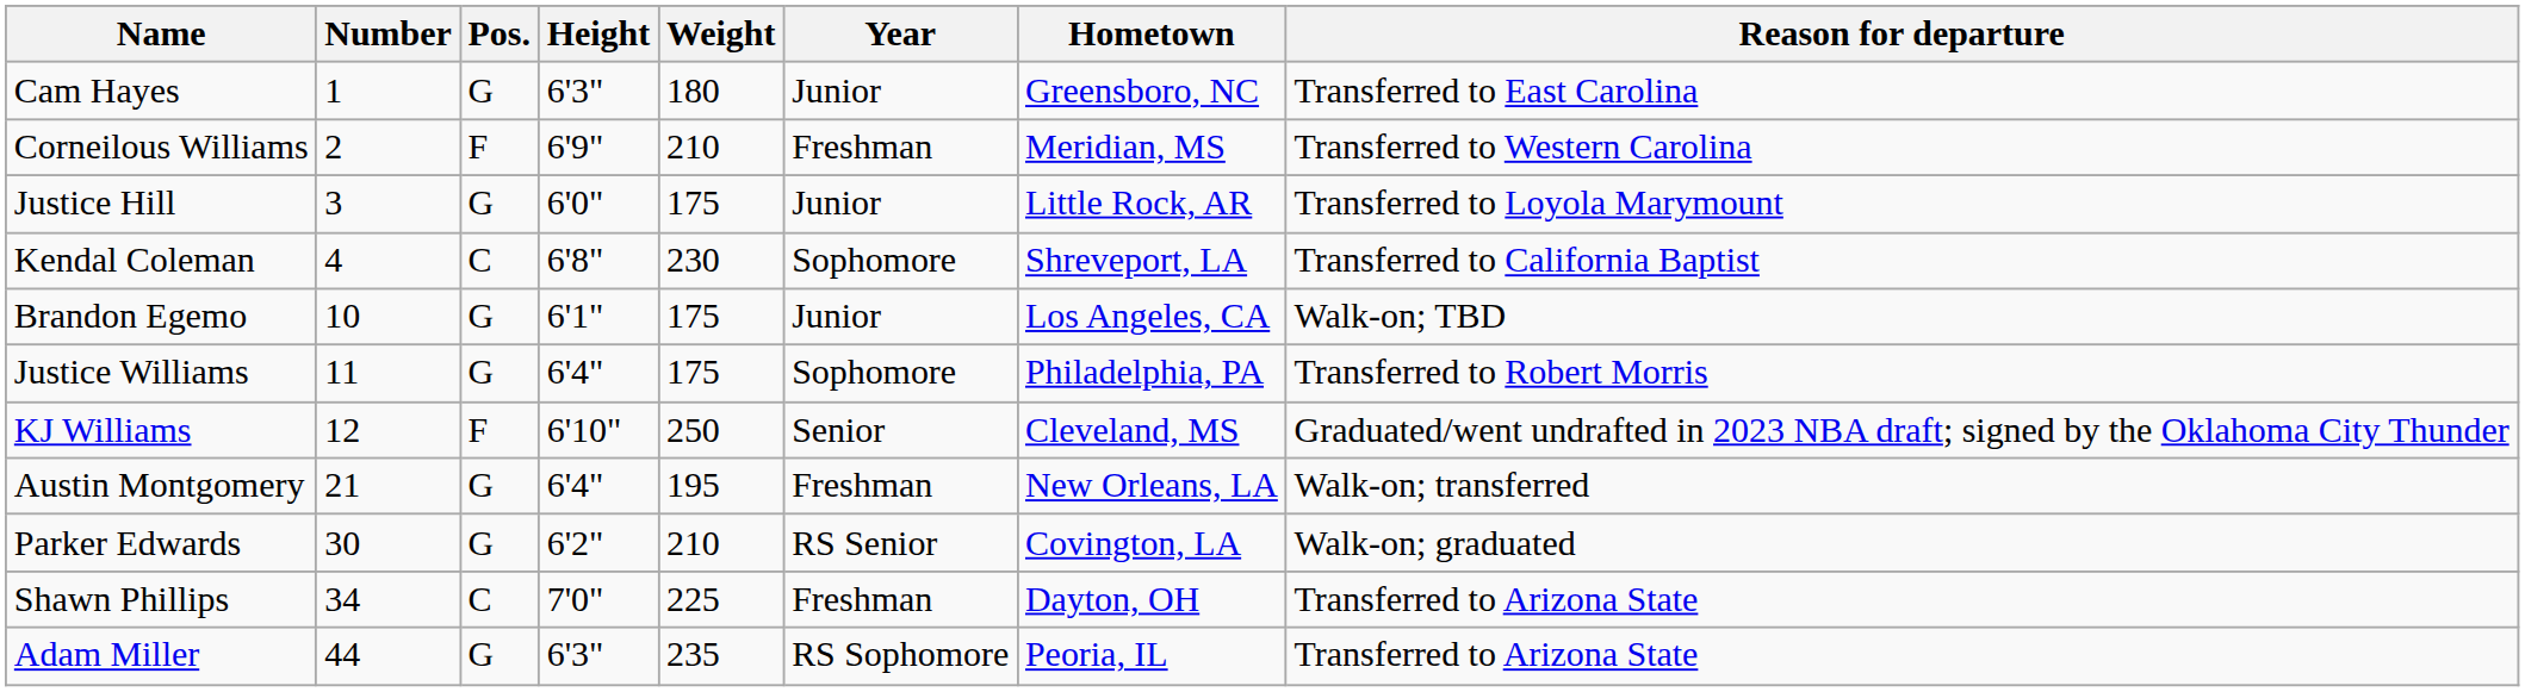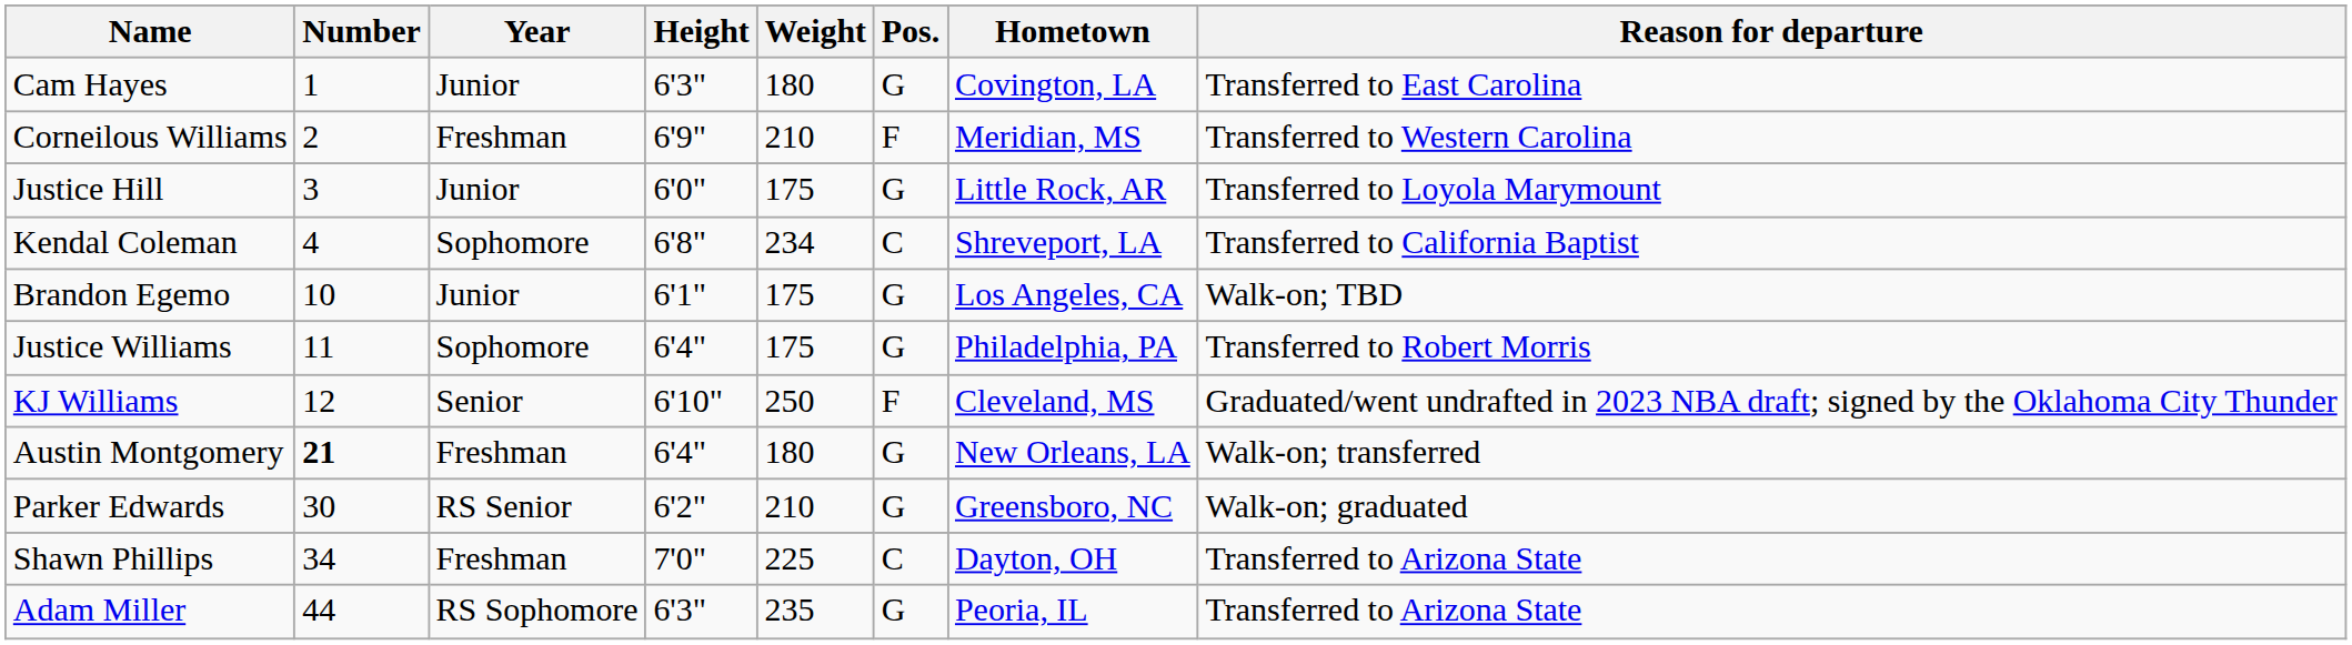columns swapped: Pos. <-> Year
Cam Hayes | Hometown: Greensboro, NC -> Covington, LA
Kendal Coleman | Weight: 230 -> 234
Austin Montgomery | Number: normal -> bold
Austin Montgomery | Weight: 195 -> 180
Parker Edwards | Hometown: Covington, LA -> Greensboro, NC
